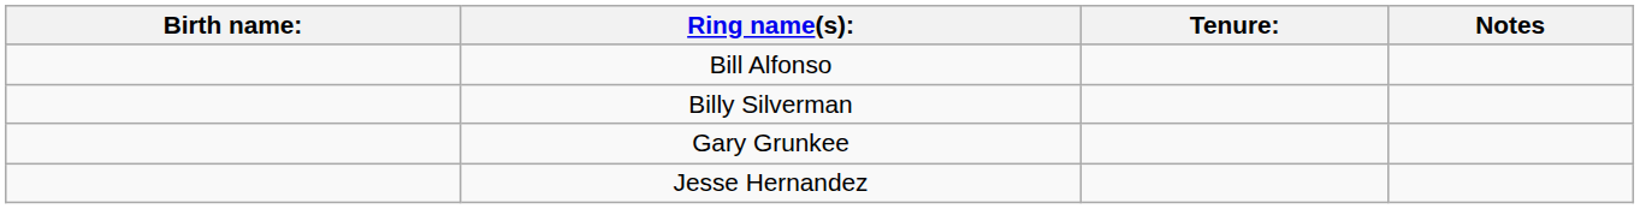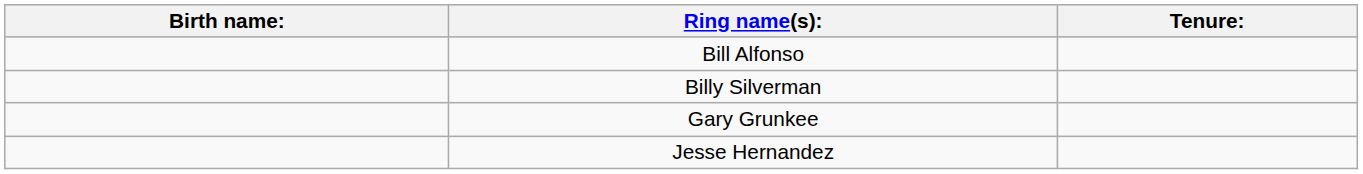- column: Notes
